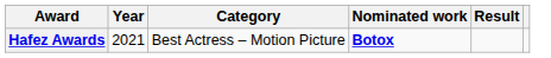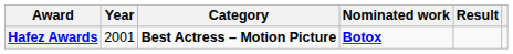Hafez Awards | Year: 2021 -> 2001
Hafez Awards | Category: normal -> bold
